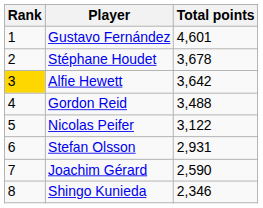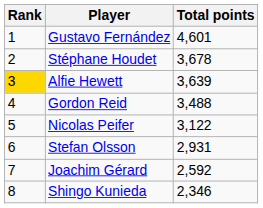Alfie Hewett | Total points: 3,642 -> 3,639
Joachim Gérard | Total points: 2,590 -> 2,592
